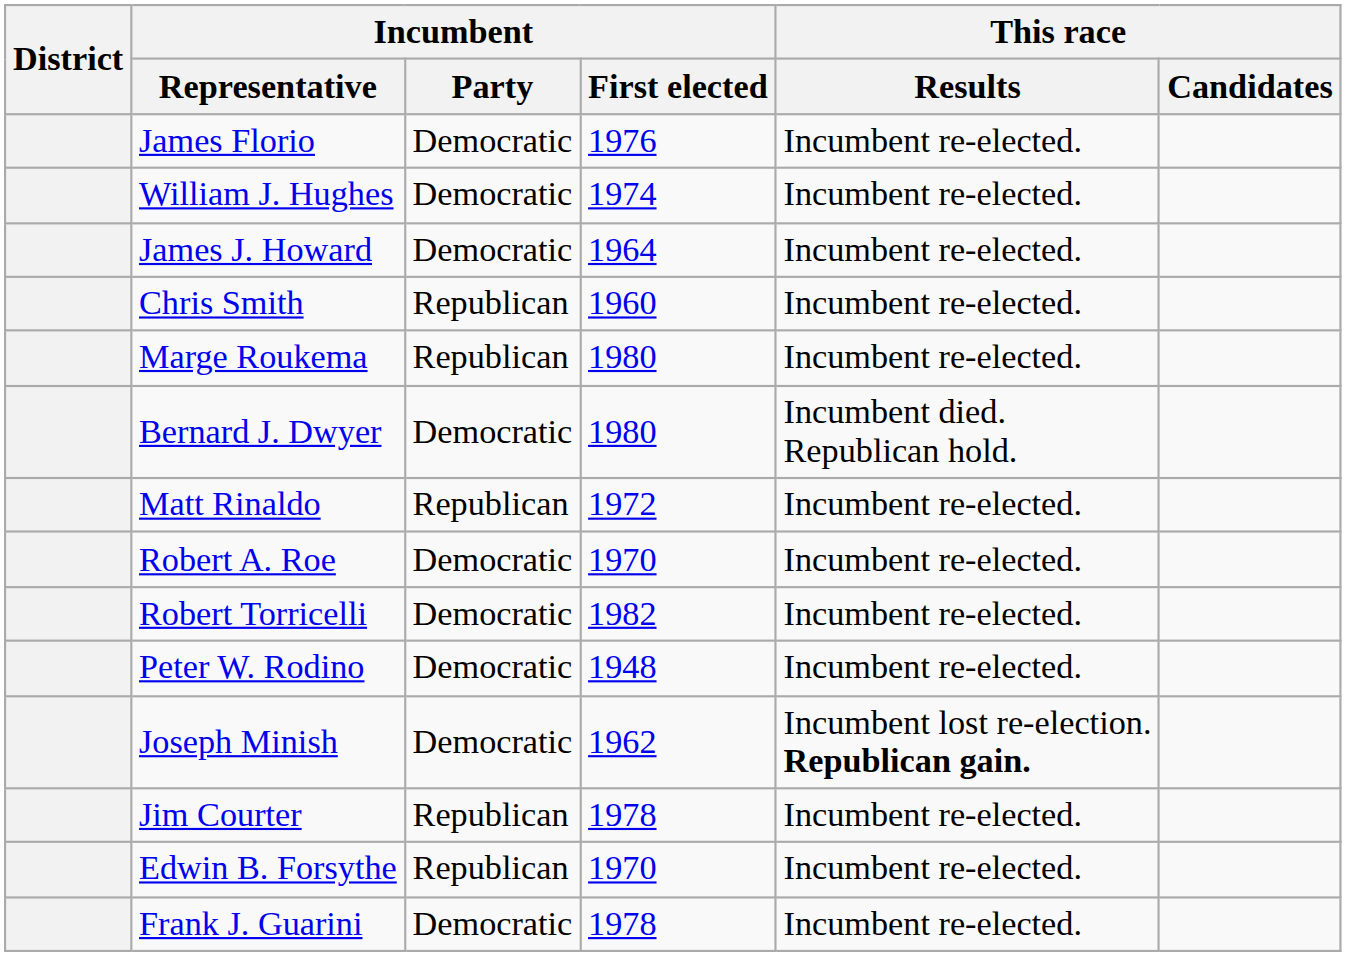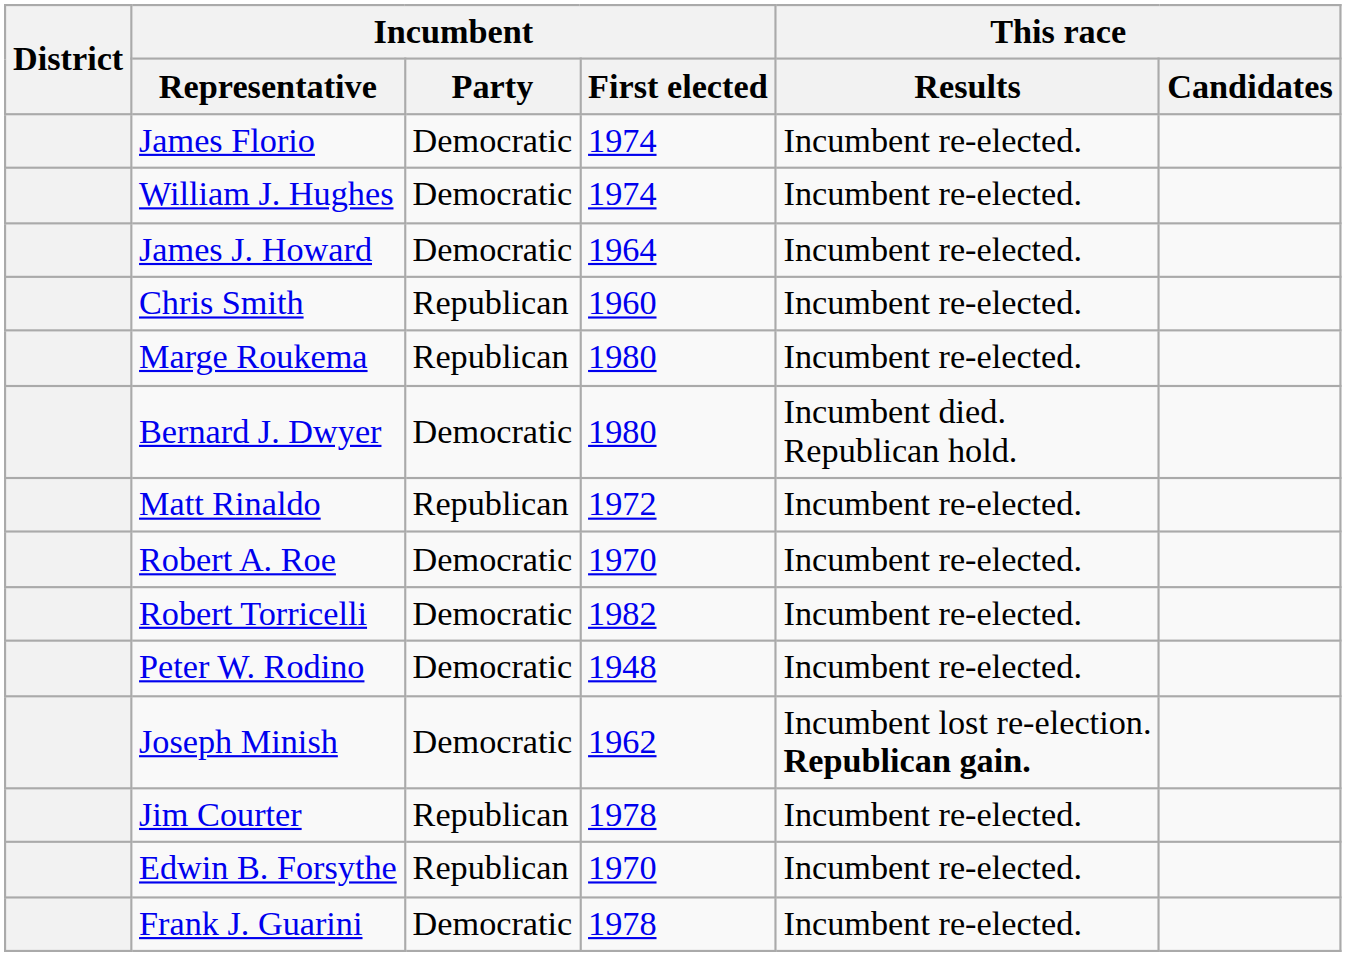James Florio | Incumbent / First elected: 1976 -> 1974
